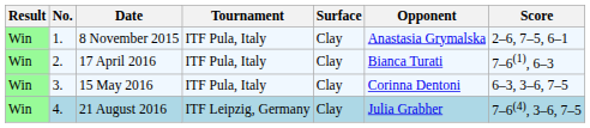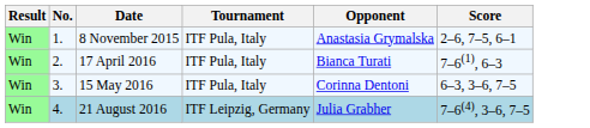- column: Surface | Clay | Clay | Clay | Clay
